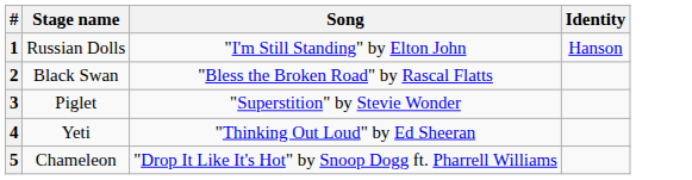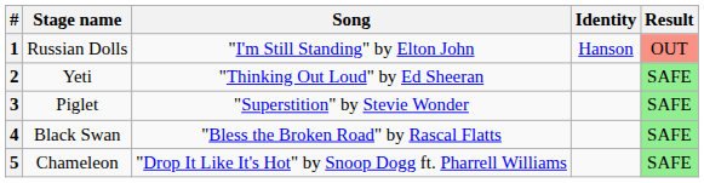+ column: Result | OUT | SAFE | SAFE | SAFE | SAFE
2 | Stage name: Black Swan -> Yeti
2 | Song: "Bless the Broken Road" by Rascal Flatts -> "Thinking Out Loud" by Ed Sheeran
4 | Stage name: Yeti -> Black Swan
4 | Song: "Thinking Out Loud" by Ed Sheeran -> "Bless the Broken Road" by Rascal Flatts
